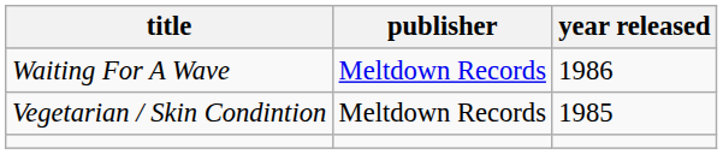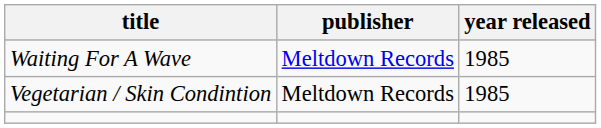Waiting For A Wave | year released: 1986 -> 1985
